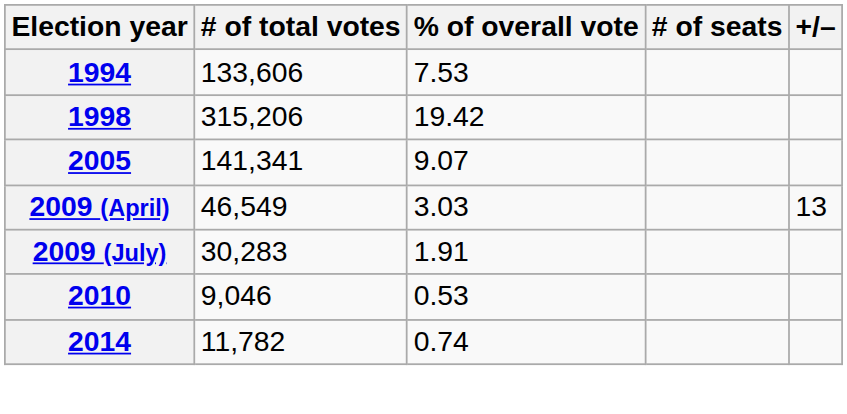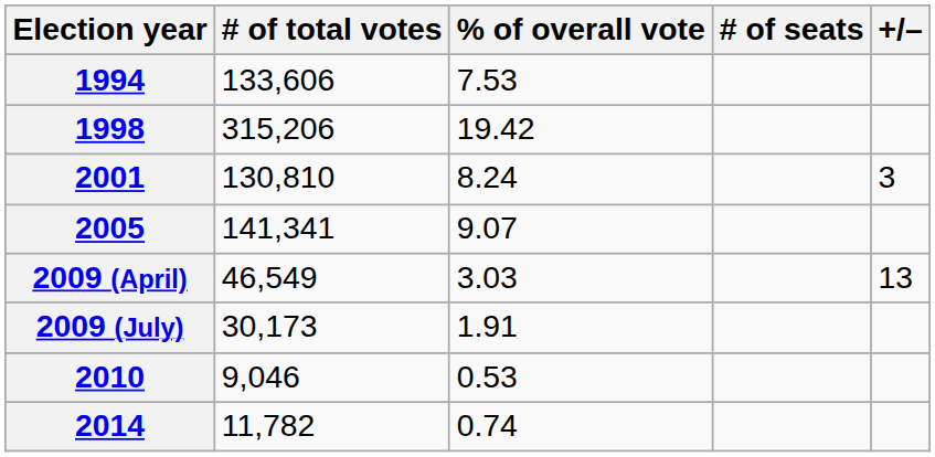+ row: 2001 | 130,810 | 8.24 | 3
2009 (July) | # of total votes: 30,283 -> 30,173
